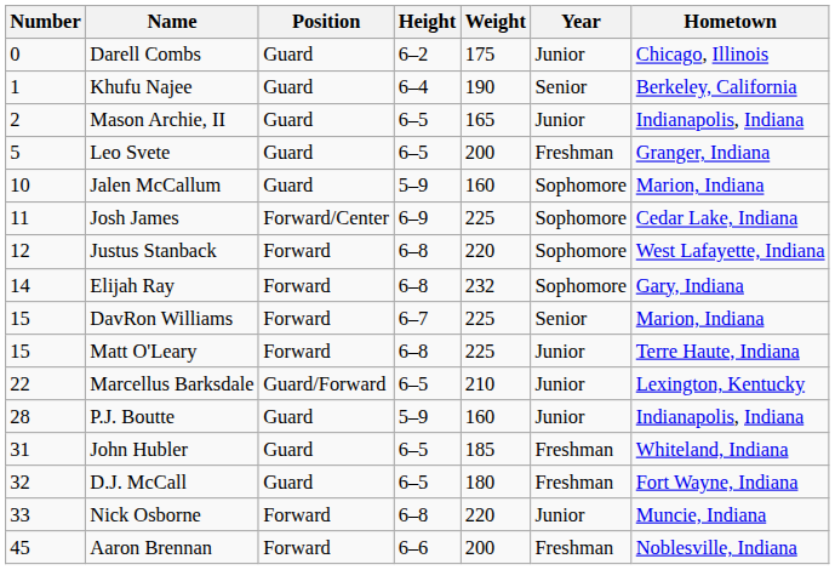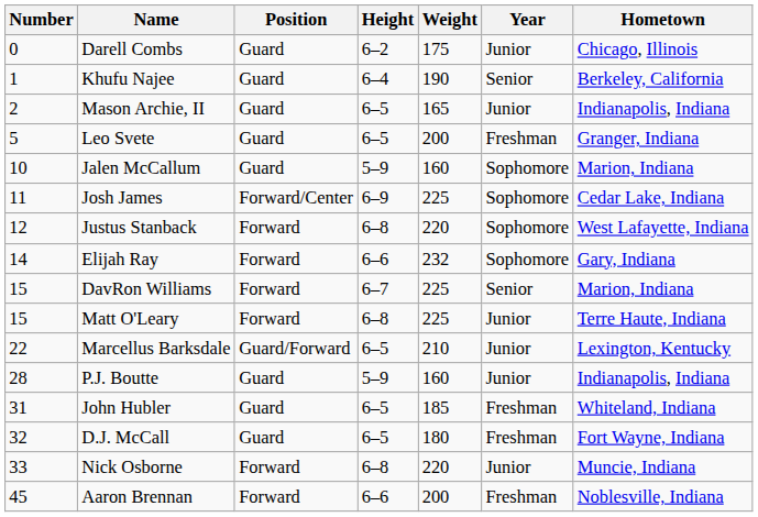Elijah Ray | Height: 6–8 -> 6–6
